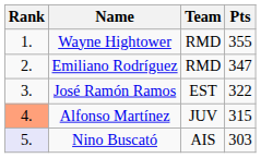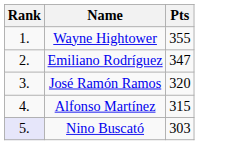- column: Team | RMD | RMD | EST | JUV | AIS
José Ramón Ramos | Pts: 322 -> 320
Alfonso Martínez | Rank: lightsalmon background -> no background
